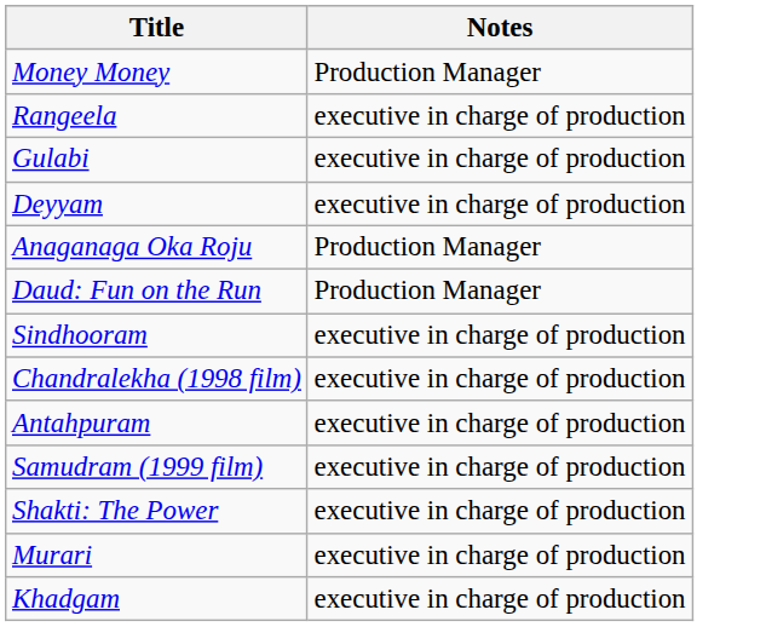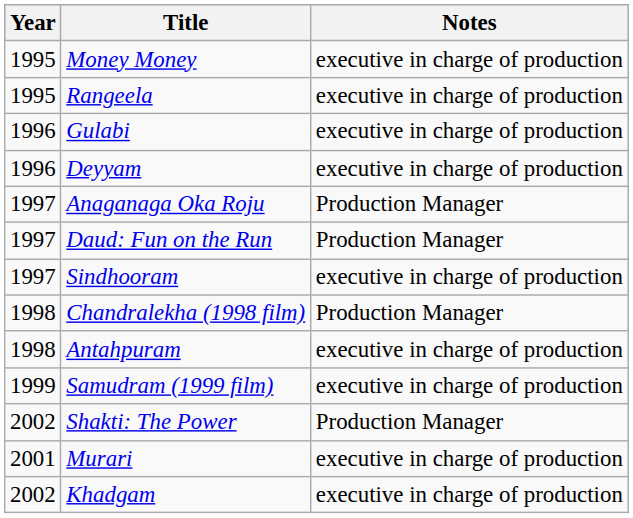+ column: Year | 1995 | 1995 | 1996 | 1996 | 1997 | 1997 | 1997 | 1998 | 1998 | 1999 | 2002 | 2001 | 2002
Money Money | Notes: Production Manager -> executive in charge of production
Chandralekha (1998 film) | Notes: executive in charge of production -> Production Manager
Shakti: The Power | Notes: executive in charge of production -> Production Manager
